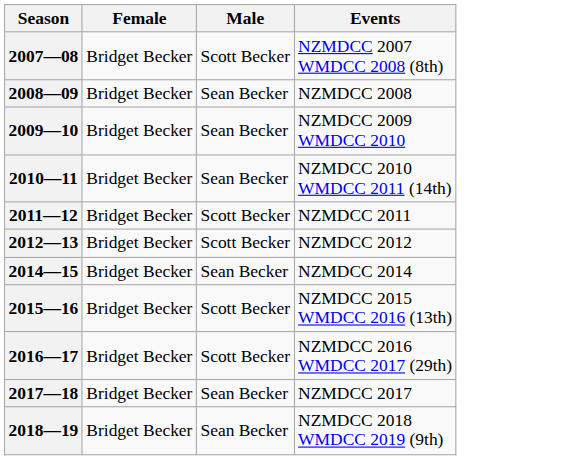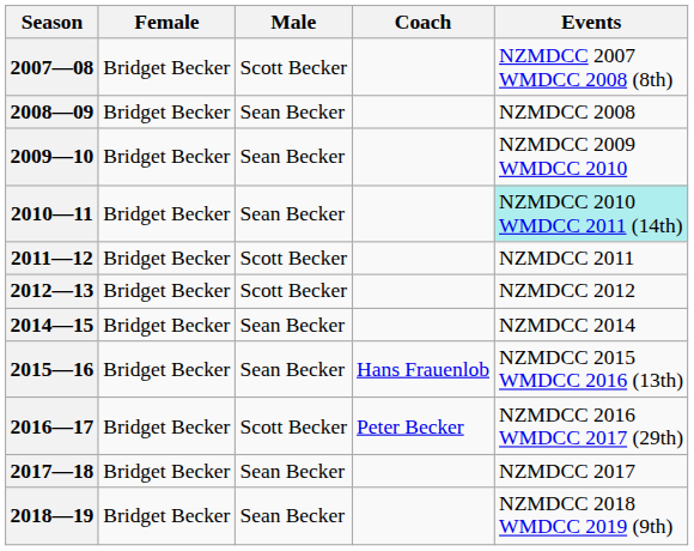+ column: Coach | Hans Frauenlob | Peter Becker
2010—11 | Events: no background -> paleturquoise background
2015—16 | Male: Scott Becker -> Sean Becker
